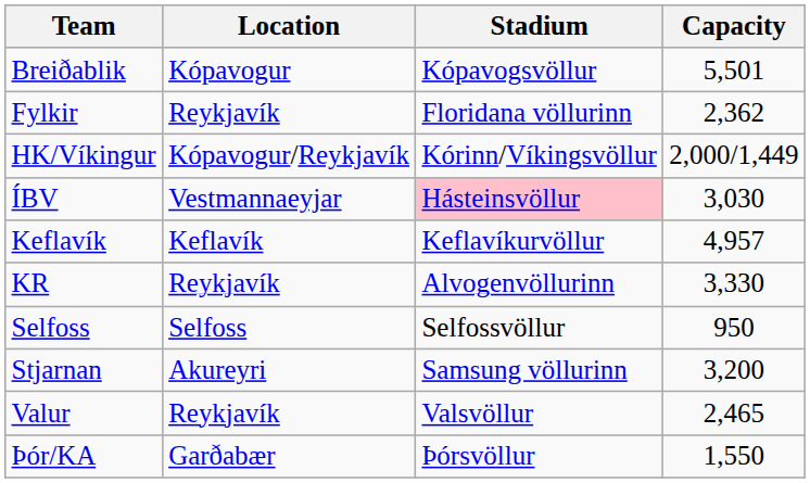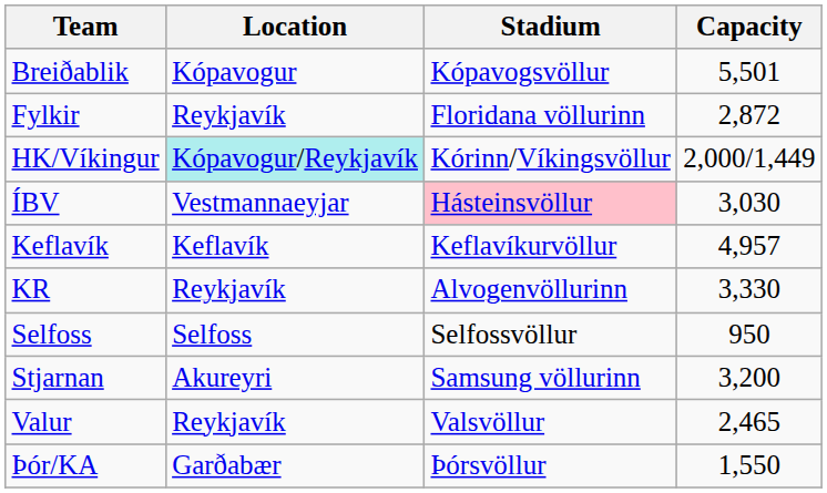Fylkir | Capacity: 2,362 -> 2,872
HK/Víkingur | Location: no background -> paleturquoise background
